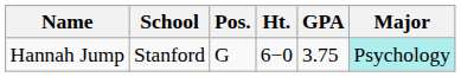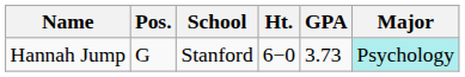columns swapped: School <-> Pos.
Hannah Jump | GPA: 3.75 -> 3.73
